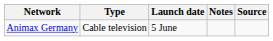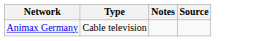- column: Launch date | 5 June
